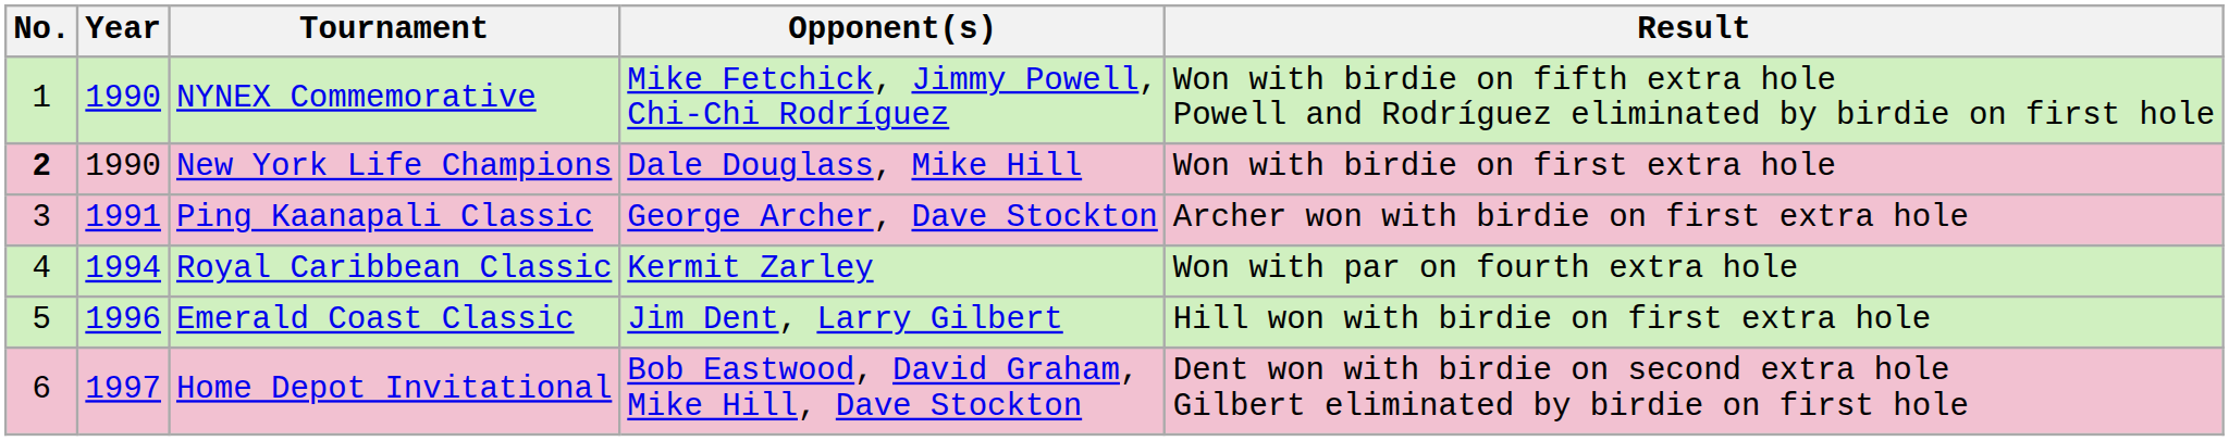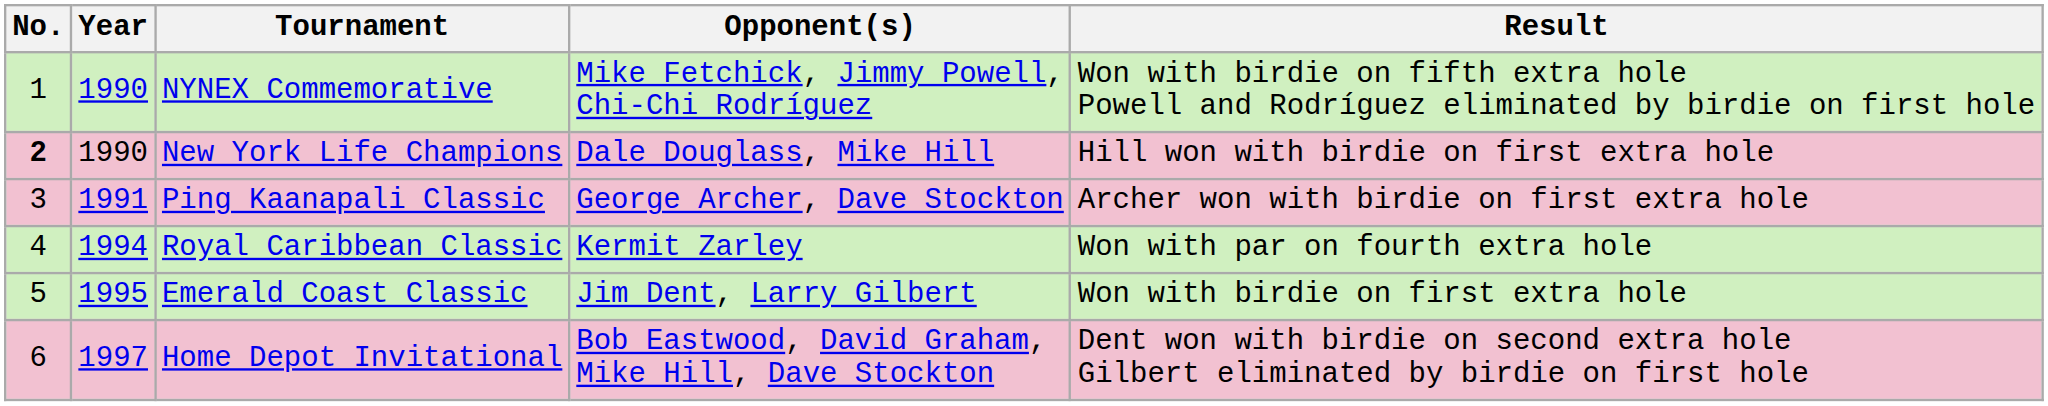New York Life Champions | Result: Won with birdie on first extra hole -> Hill won with birdie on first extra hole
Emerald Coast Classic | Year: 1996 -> 1995
Emerald Coast Classic | Result: Hill won with birdie on first extra hole -> Won with birdie on first extra hole
